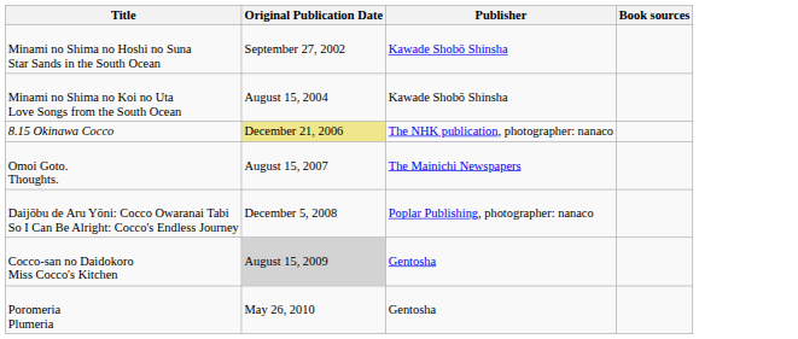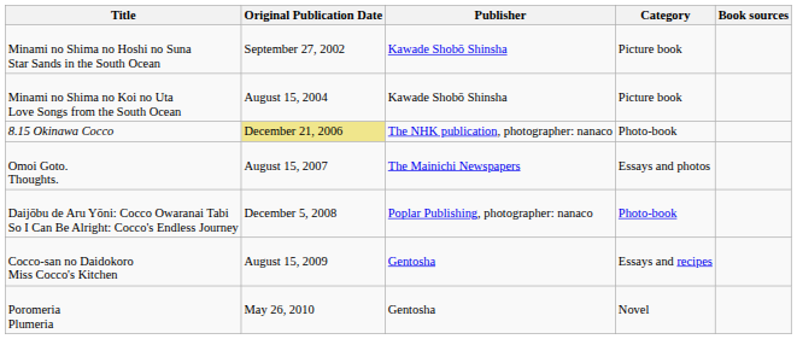+ column: Category | Picture book | Picture book | Photo-book | Essays and photos | Photo-book | Essays and recipes | Novel
Cocco-san no Daidokoro Miss Cocco's Kitchen | Original Publication Date: lightgrey background -> no background
